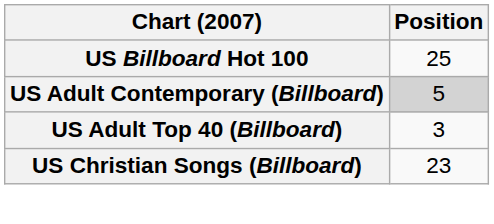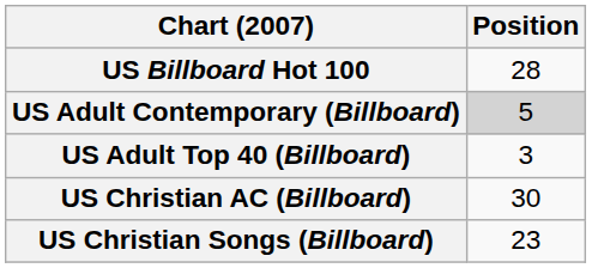US Billboard Hot 100 | Position: 25 -> 28
+ row: US Christian AC (Billboard) | 30
